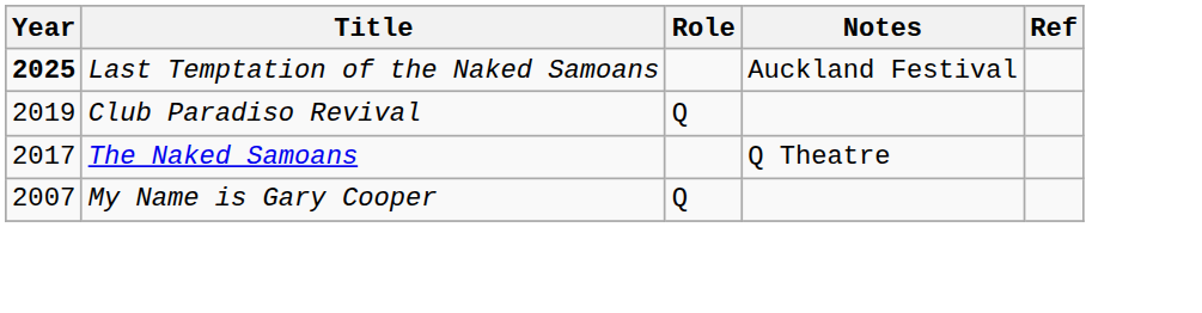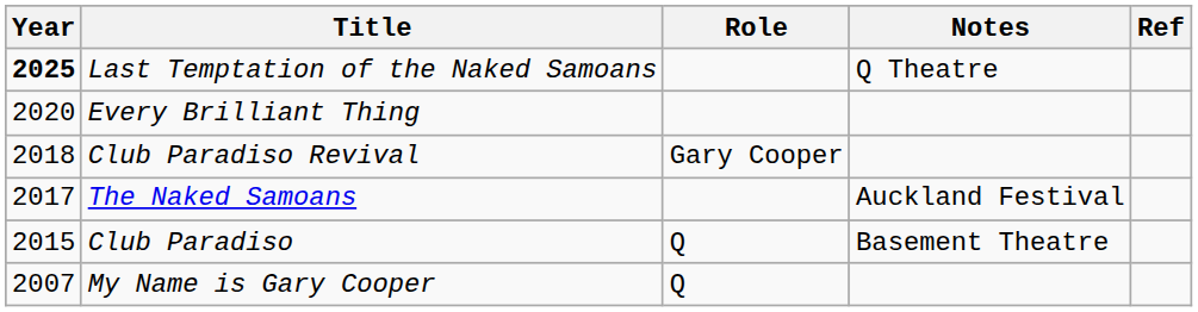Last Temptation of the Naked Samoans | Notes: Auckland Festival -> Q Theatre
+ row: 2020 | Every Brilliant Thing
Club Paradiso Revival | Year: 2019 -> 2018
Club Paradiso Revival | Role: Q -> Gary Cooper
The Naked Samoans | Notes: Q Theatre -> Auckland Festival
+ row: 2015 | Club Paradiso | Q | Basement Theatre
